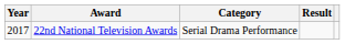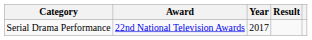columns swapped: Year <-> Category
